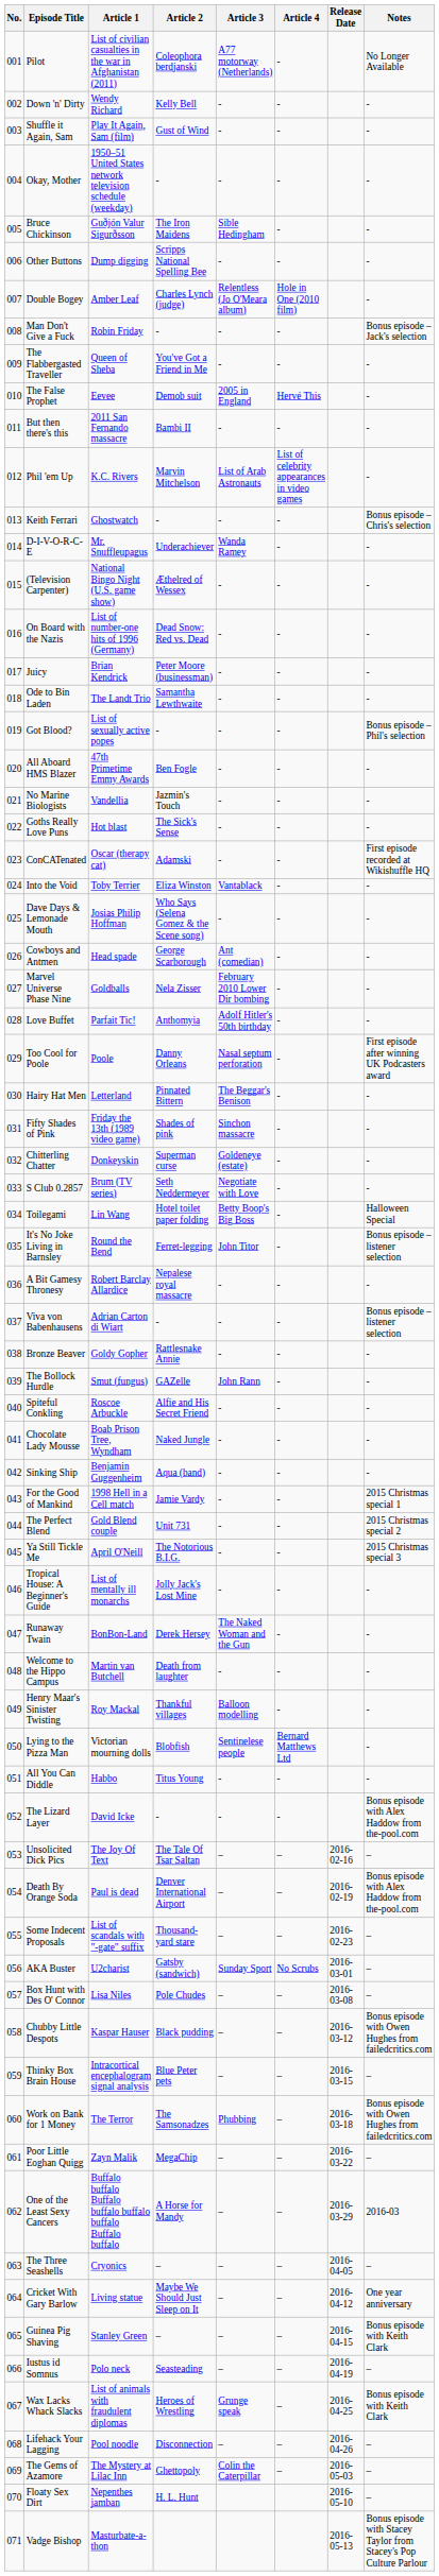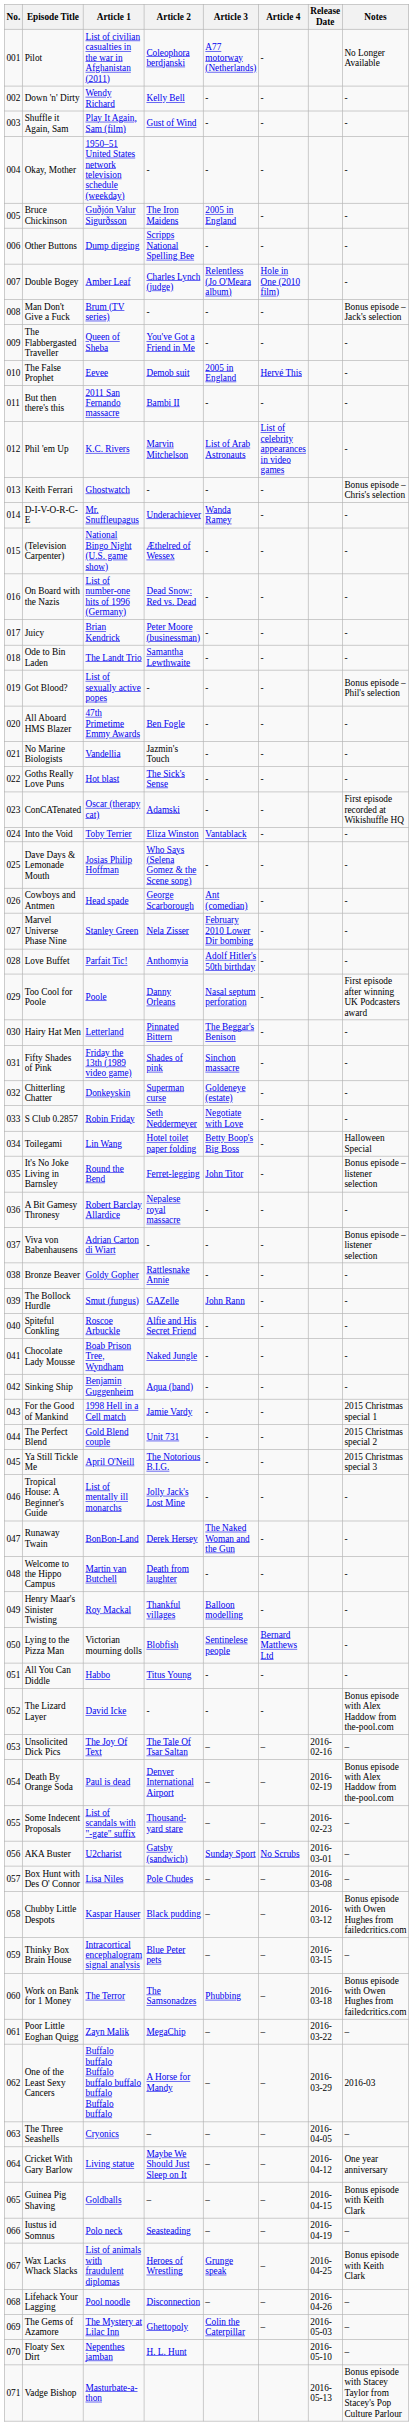Bruce Chickinson | Article 3: Sible Hedingham -> 2005 in England
Man Don't Give a Fuck | Article 1: Robin Friday -> Brum (TV series)
Marvel Universe Phase Nine | Article 1: Goldballs -> Stanley Green
S Club 0.2857 | Article 1: Brum (TV series) -> Robin Friday
Guinea Pig Shaving | Article 1: Stanley Green -> Goldballs
